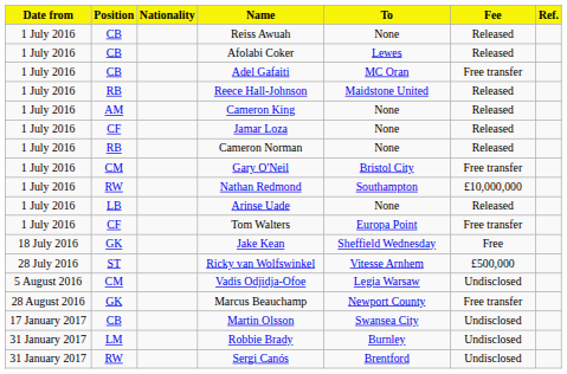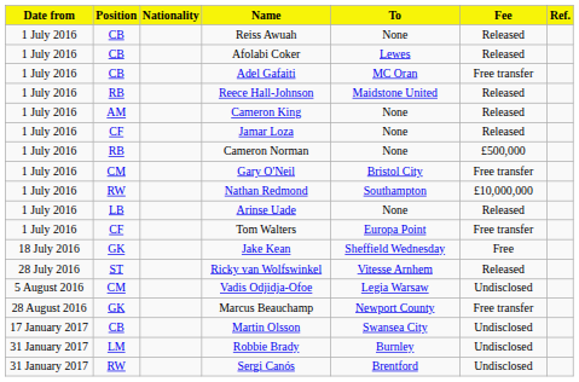Cameron Norman | Fee: Released -> £500,000
Ricky van Wolfswinkel | Fee: £500,000 -> Released
